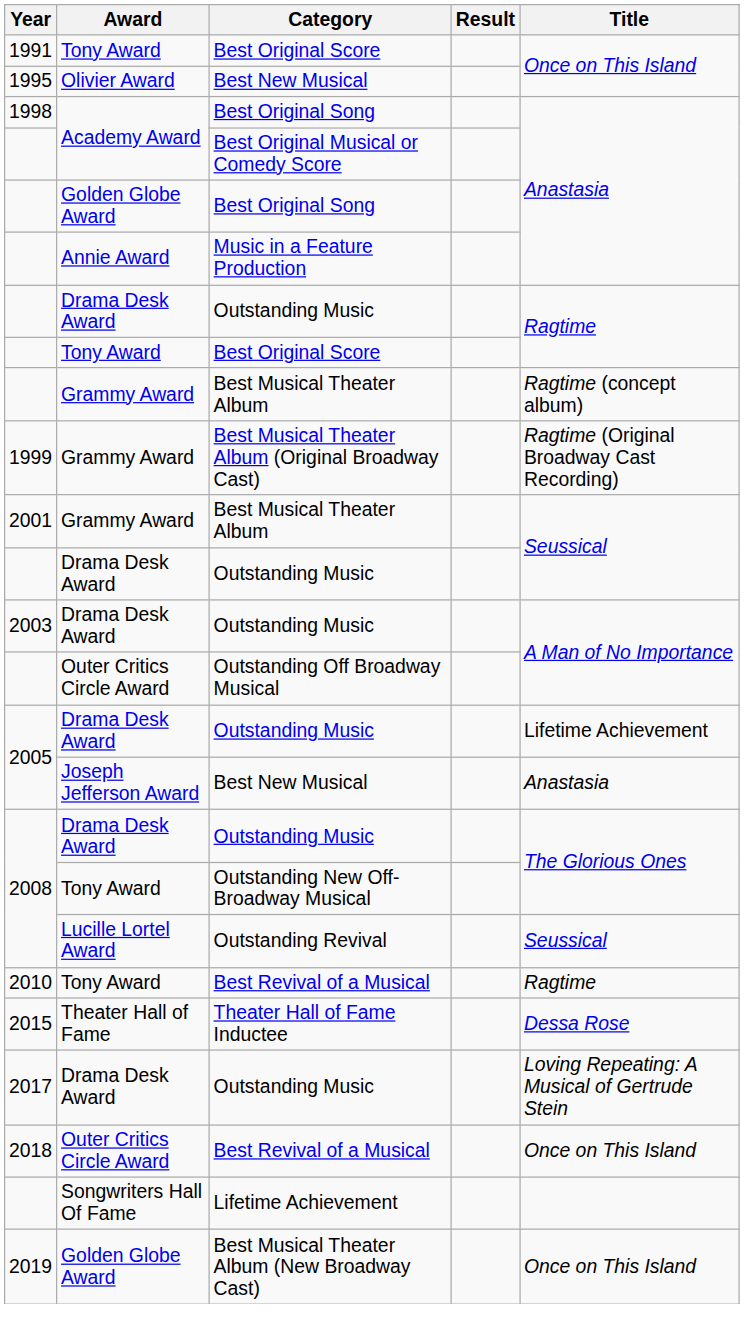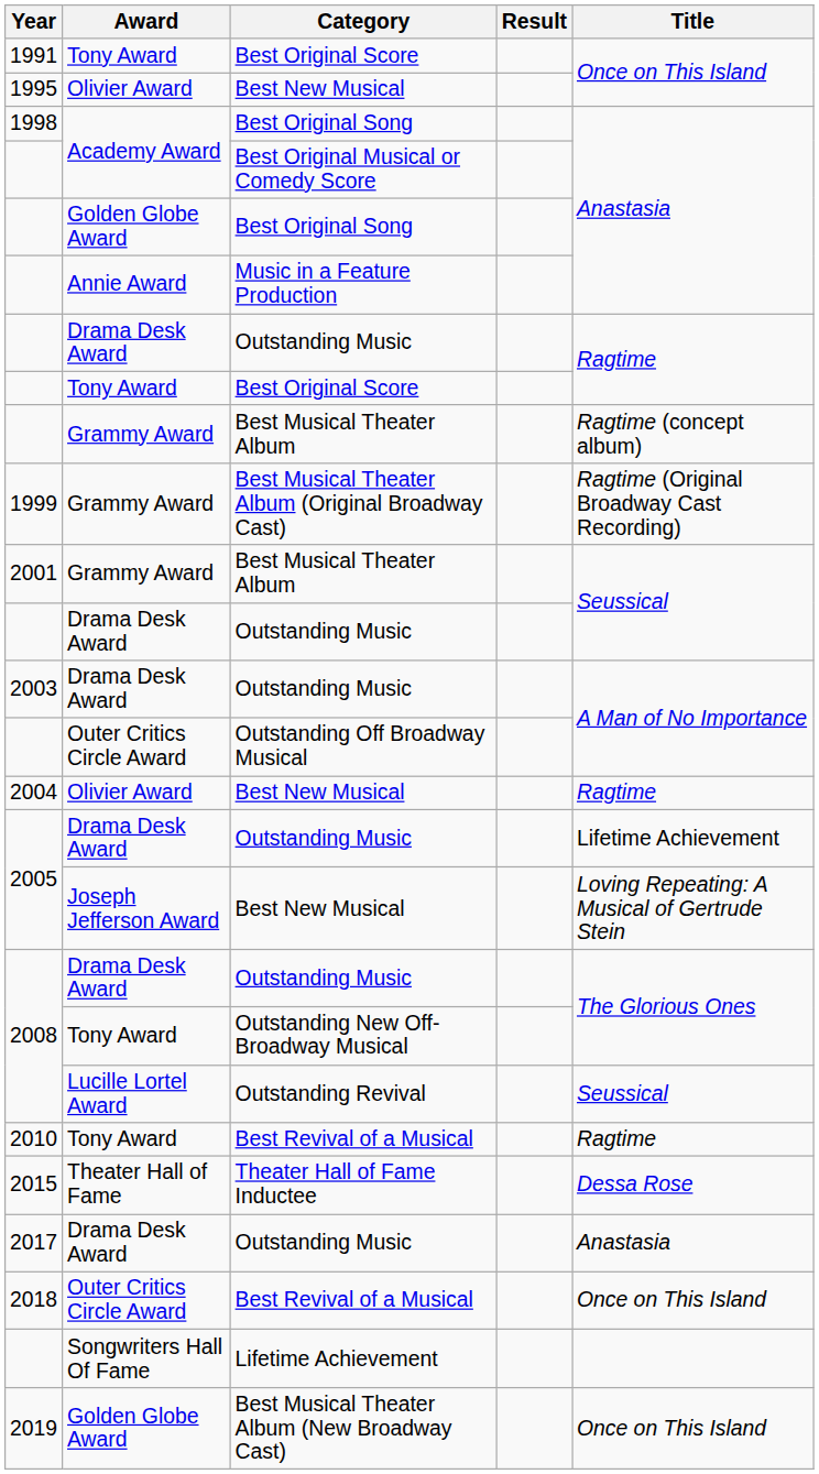+ row: 2004 | Olivier Award | Best New Musical | Ragtime
2005 / Best New Musical | Title: Anastasia -> Loving Repeating: A Musical of Gertrude Stein
2017 | Title: Loving Repeating: A Musical of Gertrude Stein -> Anastasia
